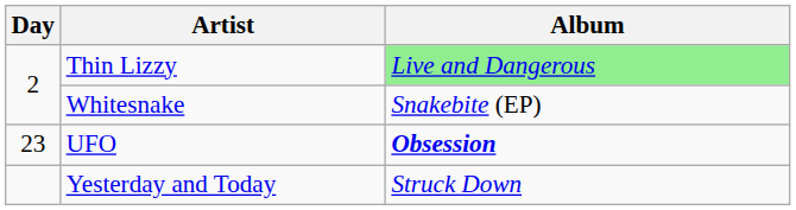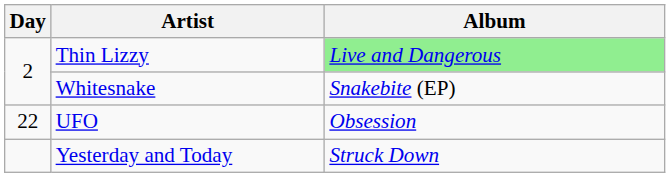UFO | Day: 23 -> 22
UFO | Album: bold -> normal
